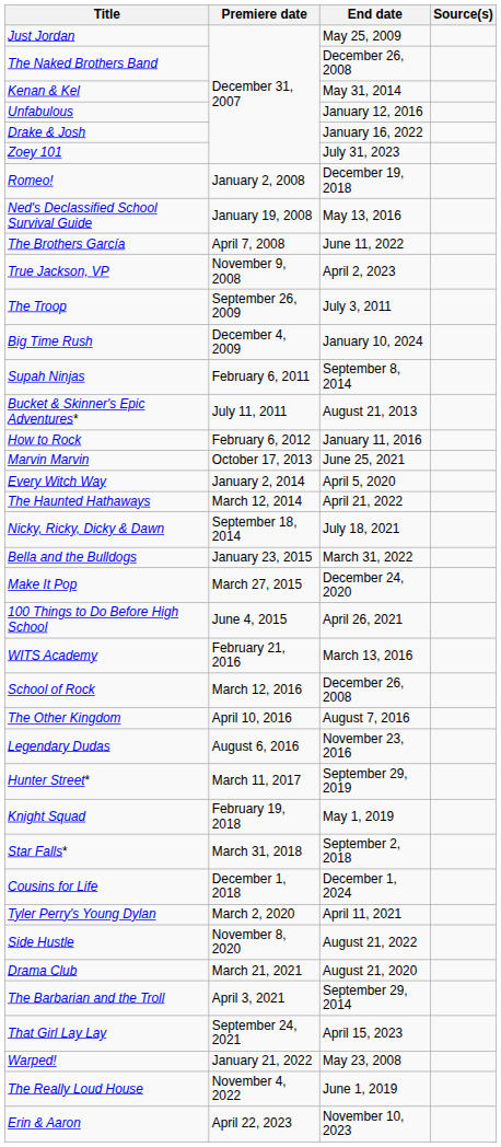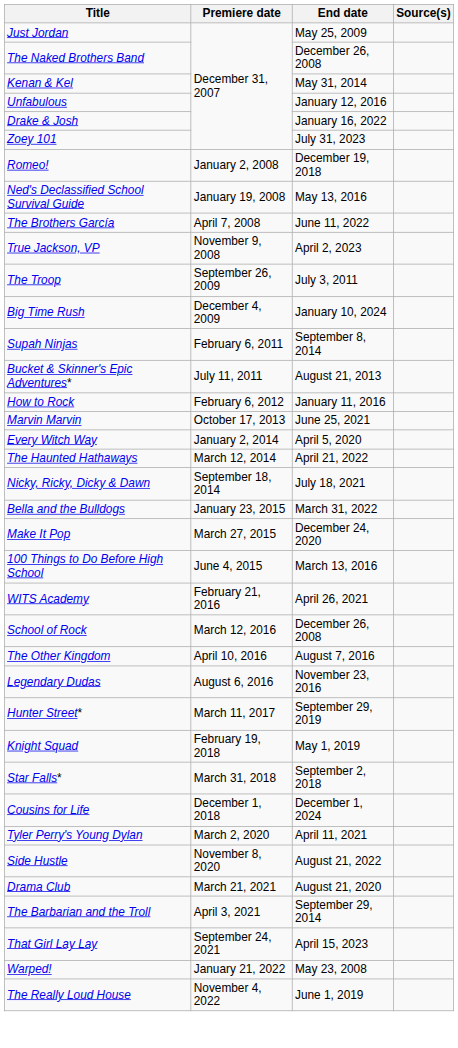100 Things to Do Before High School | End date: April 26, 2021 -> March 13, 2016
WITS Academy | End date: March 13, 2016 -> April 26, 2021
- row: Erin & Aaron | April 22, 2023 | November 10, 2023
